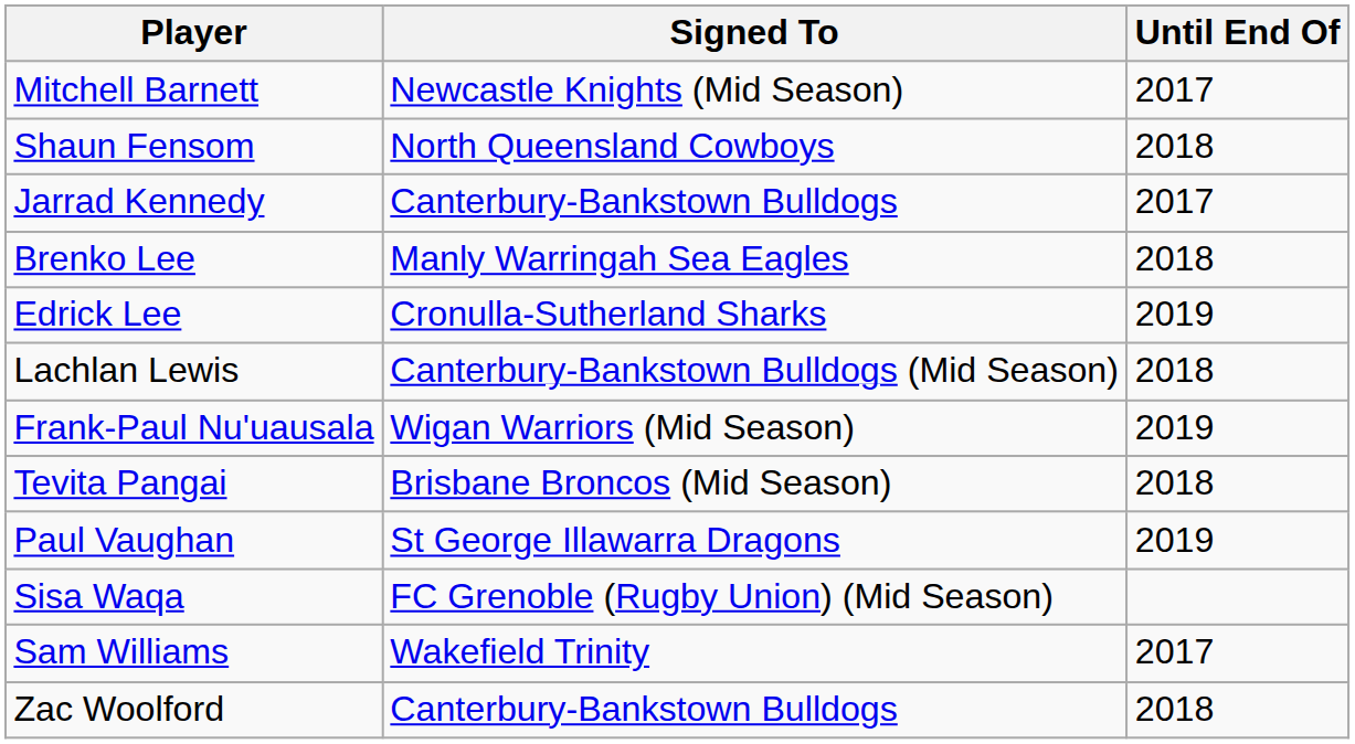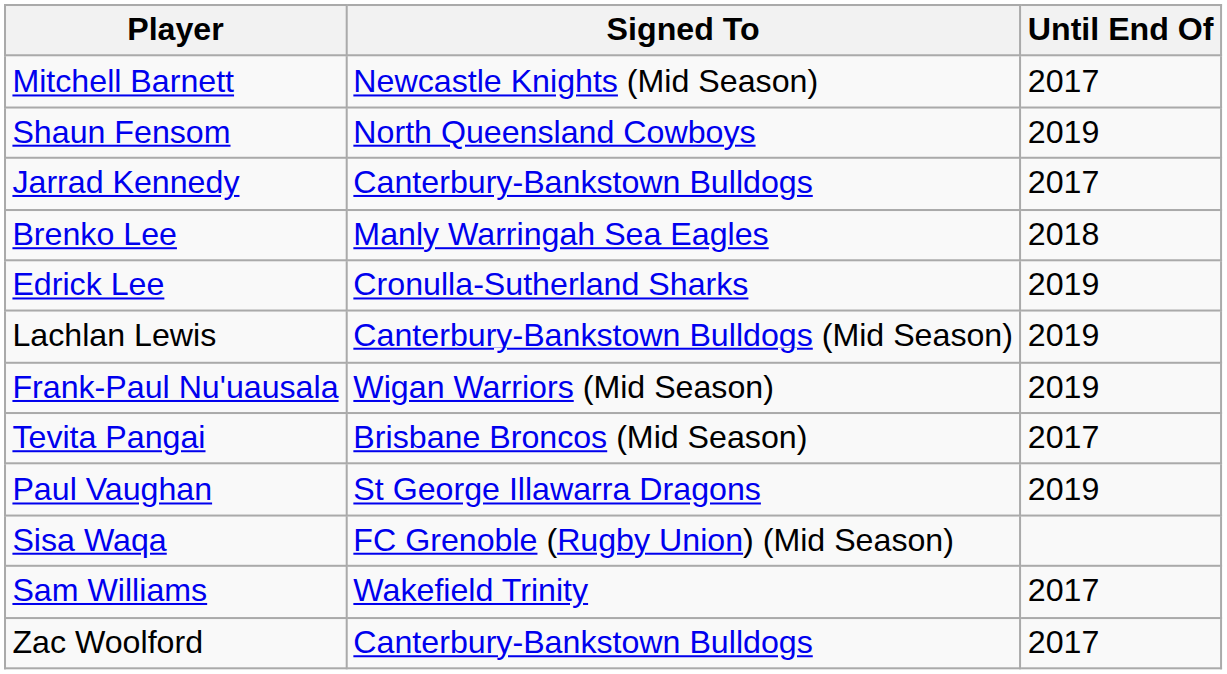Shaun Fensom | Until End Of: 2018 -> 2019
Lachlan Lewis | Until End Of: 2018 -> 2019
Tevita Pangai | Until End Of: 2018 -> 2017
Zac Woolford | Until End Of: 2018 -> 2017
